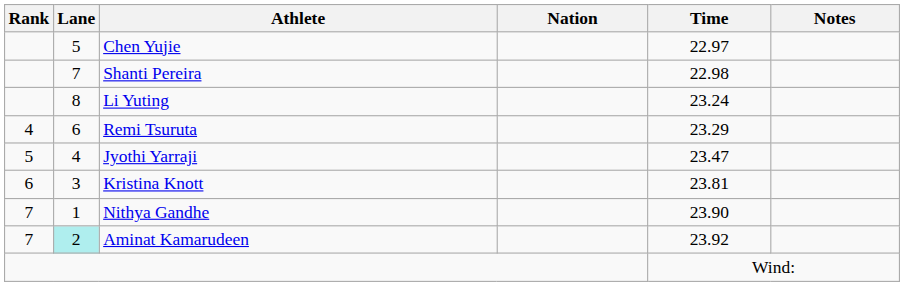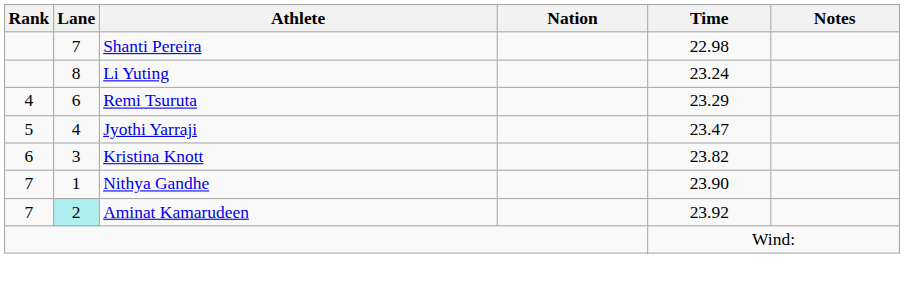- row: 5 | Chen Yujie | 22.97
Kristina Knott | Time: 23.81 -> 23.82
